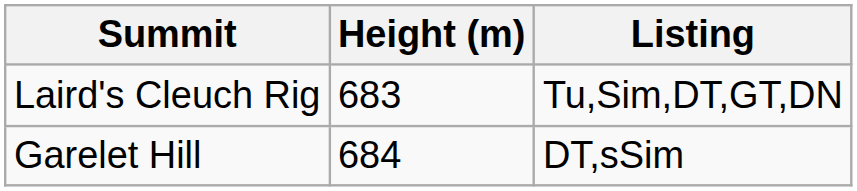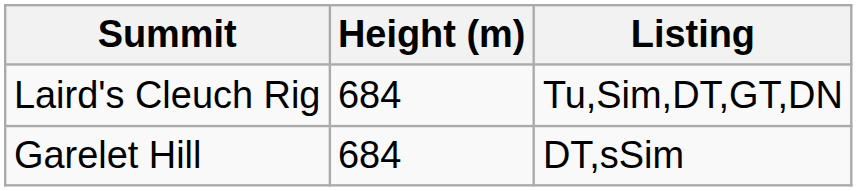Laird's Cleuch Rig | Height (m): 683 -> 684
